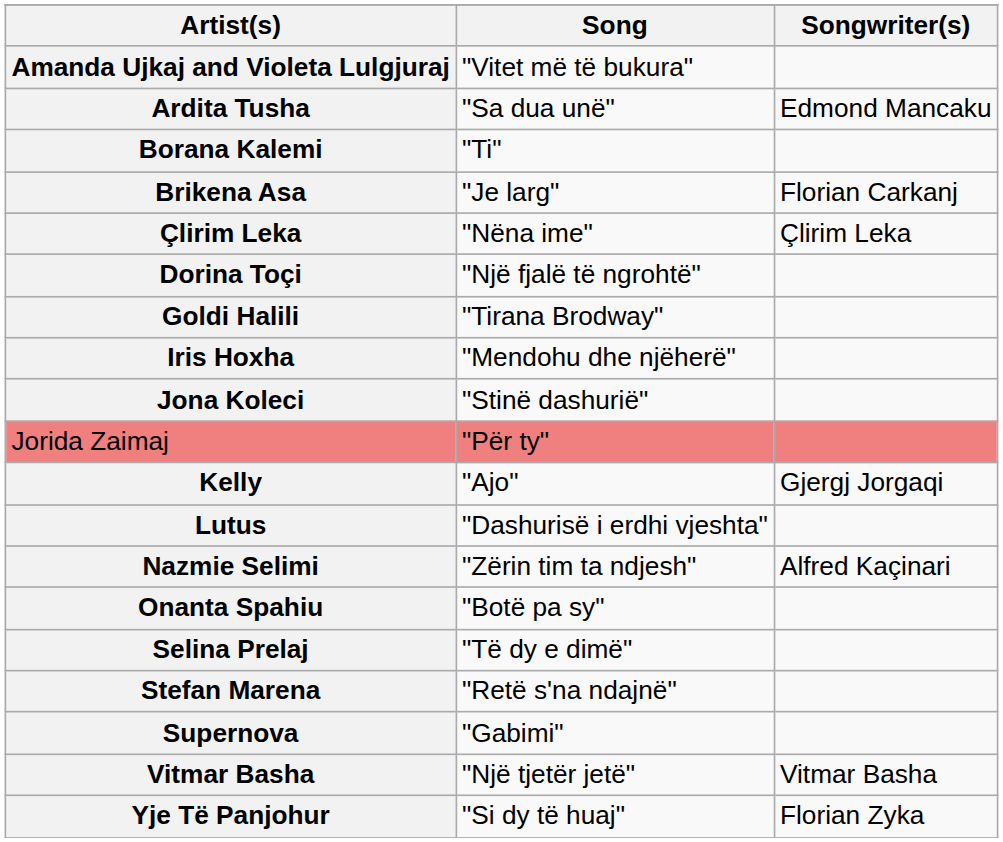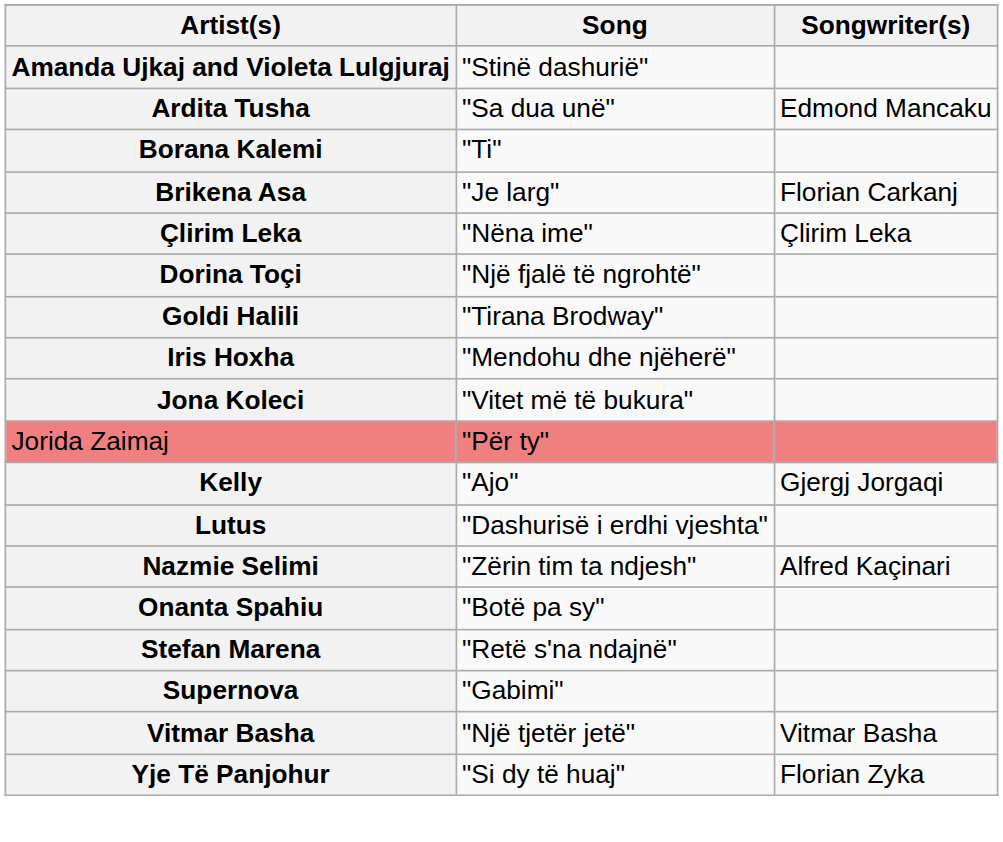Amanda Ujkaj and Violeta Lulgjuraj | Song: "Vitet më të bukura" -> "Stinë dashurië"
Jona Koleci | Song: "Stinë dashurië" -> "Vitet më të bukura"
- row: Selina Prelaj | "Të dy e dimë"
